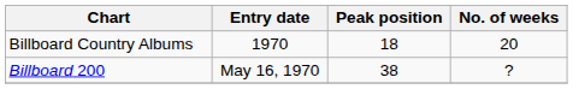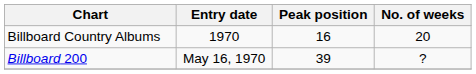Billboard Country Albums | Peak position: 18 -> 16
Billboard 200 | Peak position: 38 -> 39
